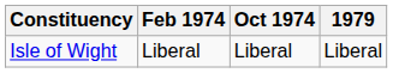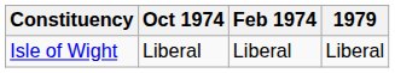columns swapped: Feb 1974 <-> Oct 1974
